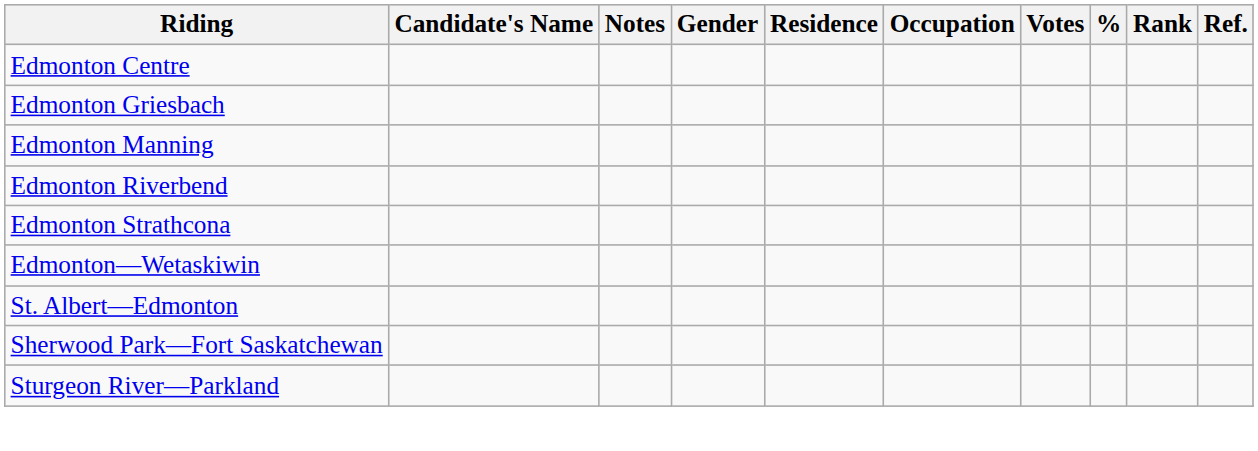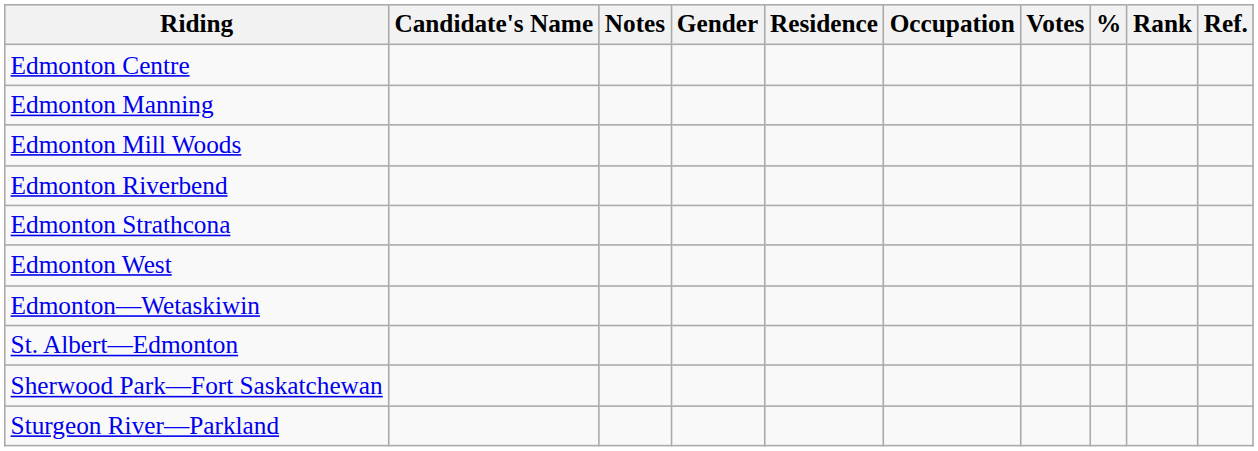- row: Edmonton Griesbach
+ row: Edmonton Mill Woods
+ row: Edmonton West
